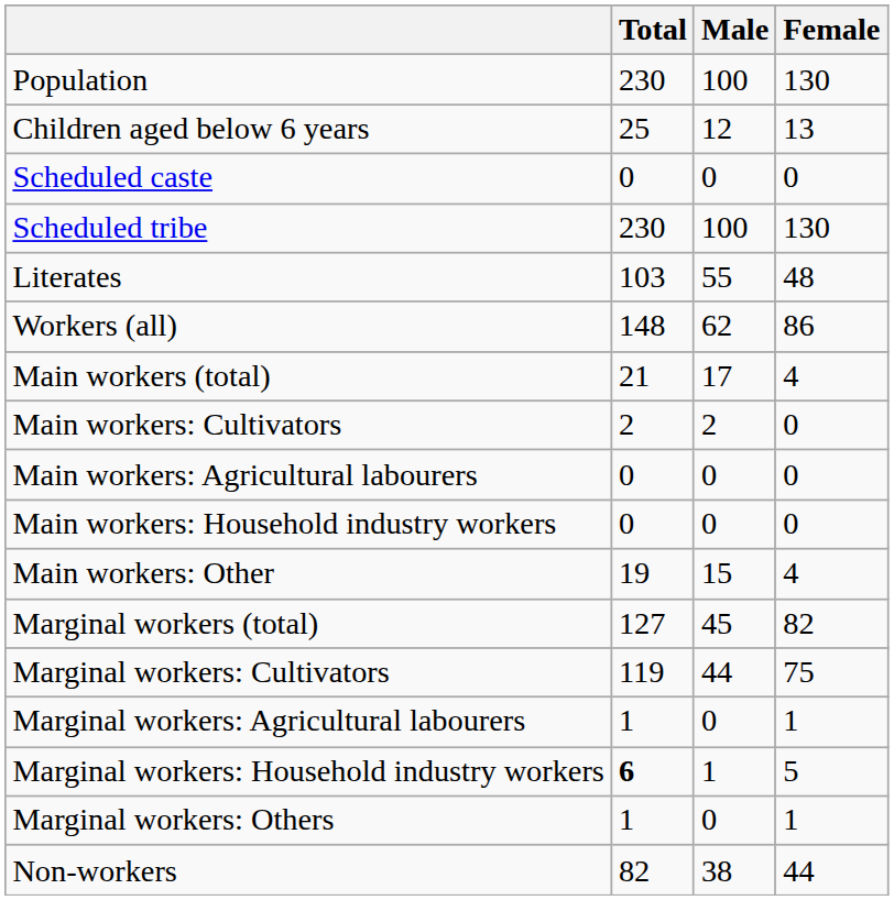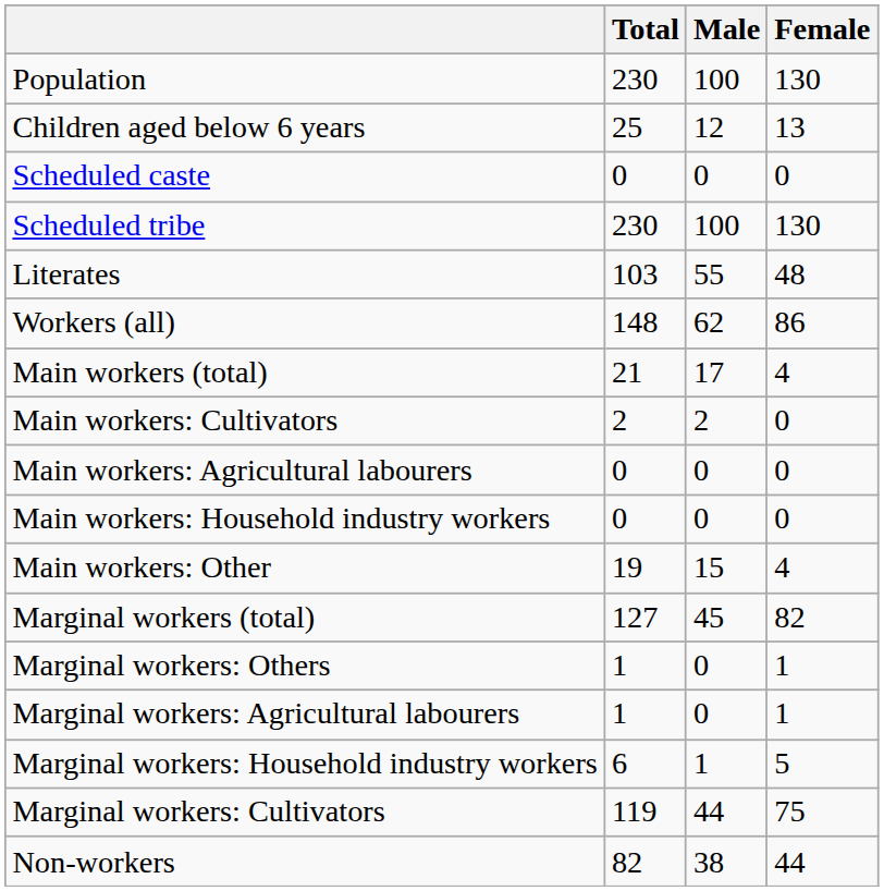rows swapped: Marginal workers: Cultivators <-> Marginal workers: Others
Marginal workers: Household industry workers | Total: bold -> normal
